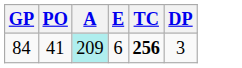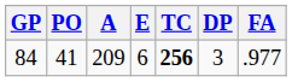+ column: FA | .977
84 | A: paleturquoise background -> no background
